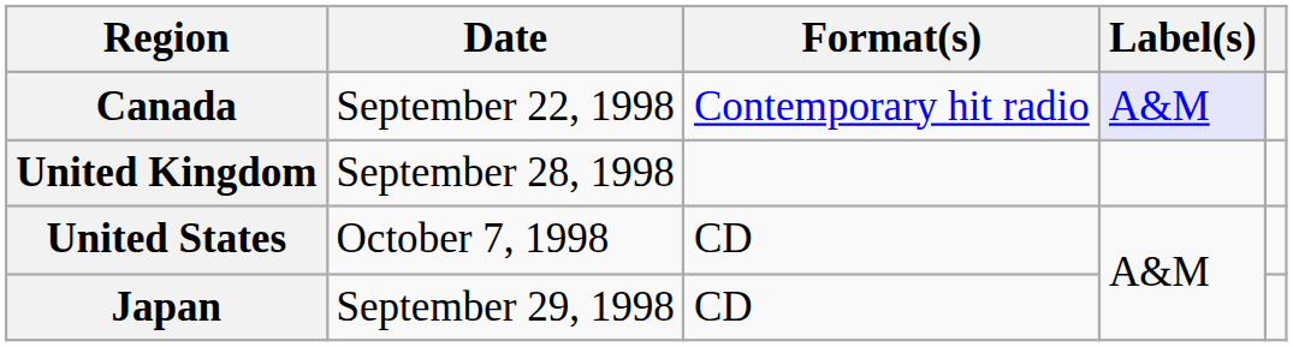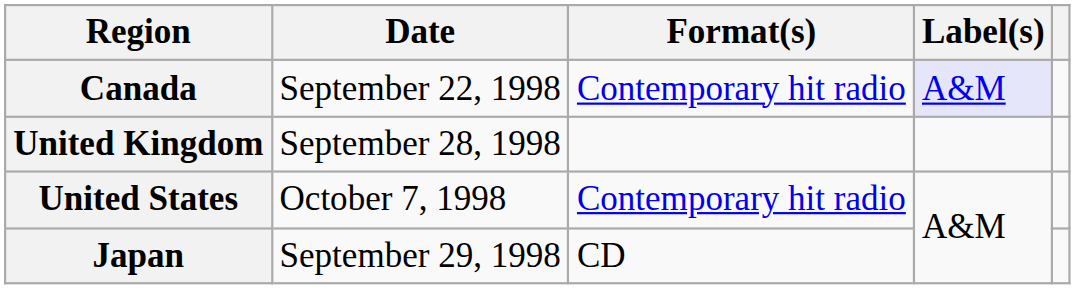United States | Format(s): CD -> Contemporary hit radio
